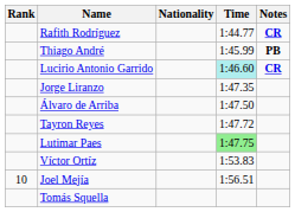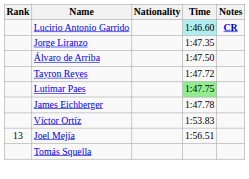- row: Rafith Rodríguez | 1:44.77 | CR
- row: Thiago André | 1:45.99 | PB
+ row: James Eichberger | 1:47.78
Joel Mejía | Rank: 10 -> 13
